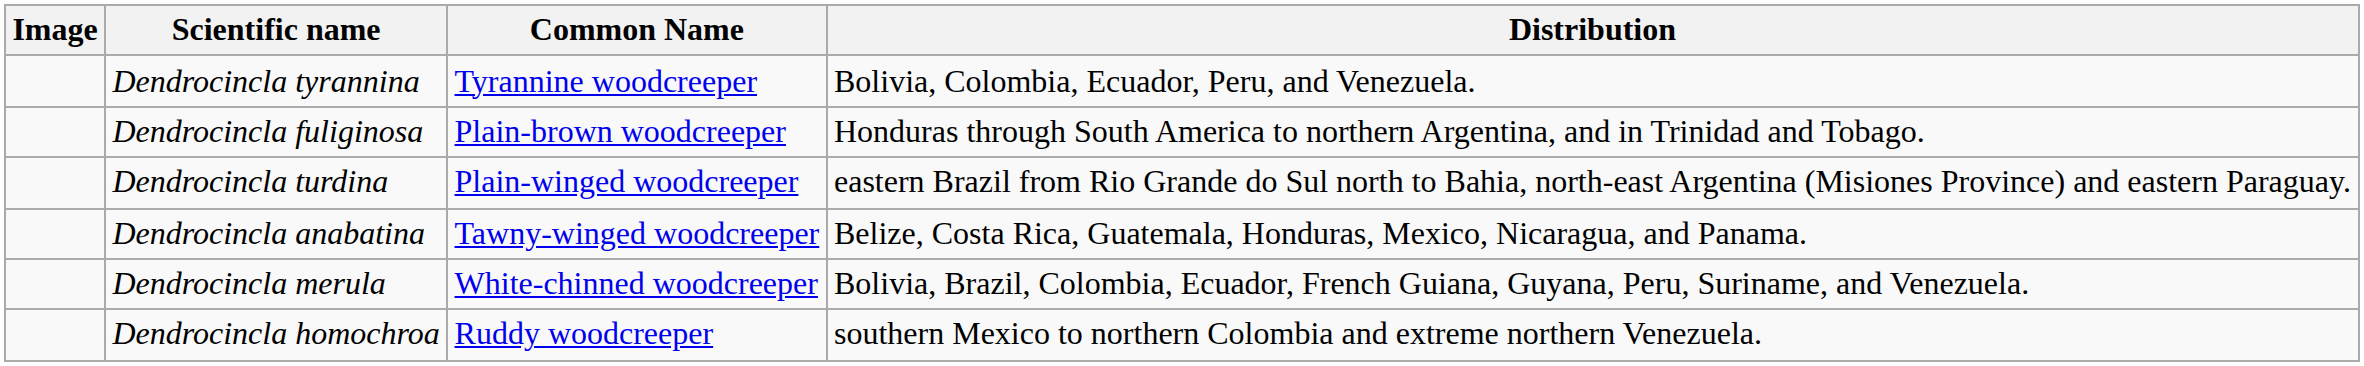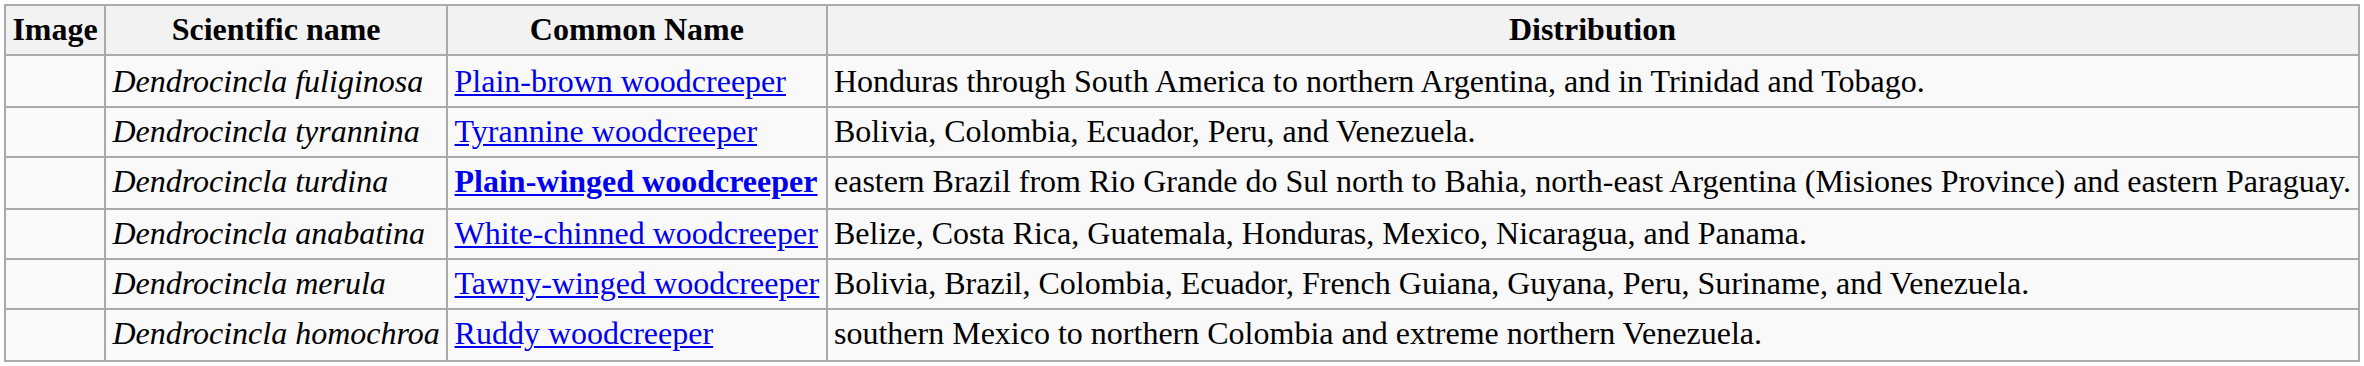rows swapped: Dendrocincla tyrannina <-> Dendrocincla fuliginosa
Dendrocincla turdina | Common Name: normal -> bold
Dendrocincla anabatina | Common Name: Tawny-winged woodcreeper -> White-chinned woodcreeper
Dendrocincla merula | Common Name: White-chinned woodcreeper -> Tawny-winged woodcreeper
